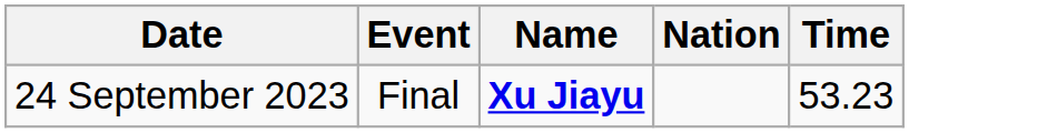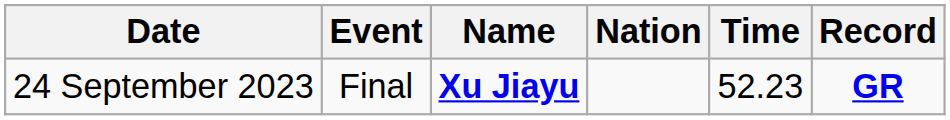+ column: Record | GR
24 September 2023 | Time: 53.23 -> 52.23
